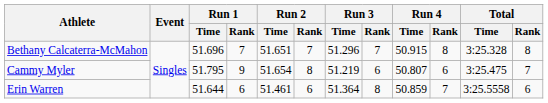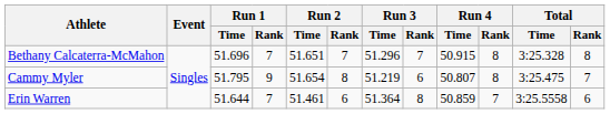Cammy Myler | Run 4 / Rank: 6 -> 8
Erin Warren | Run 1 / Rank: 6 -> 7
